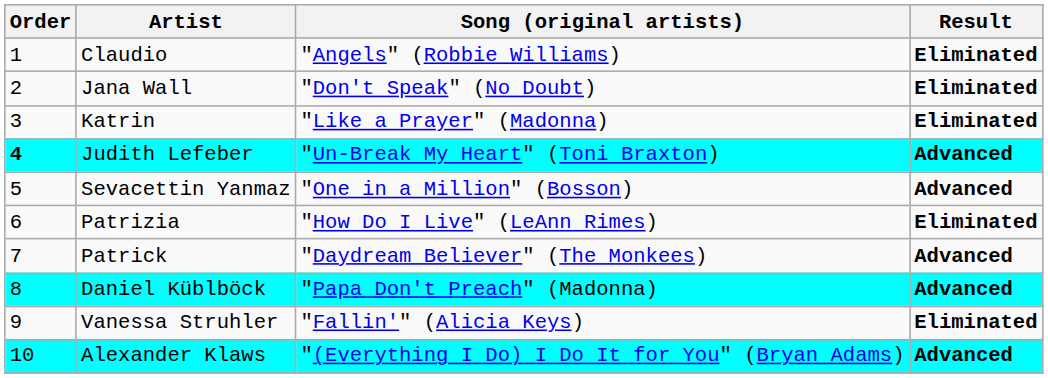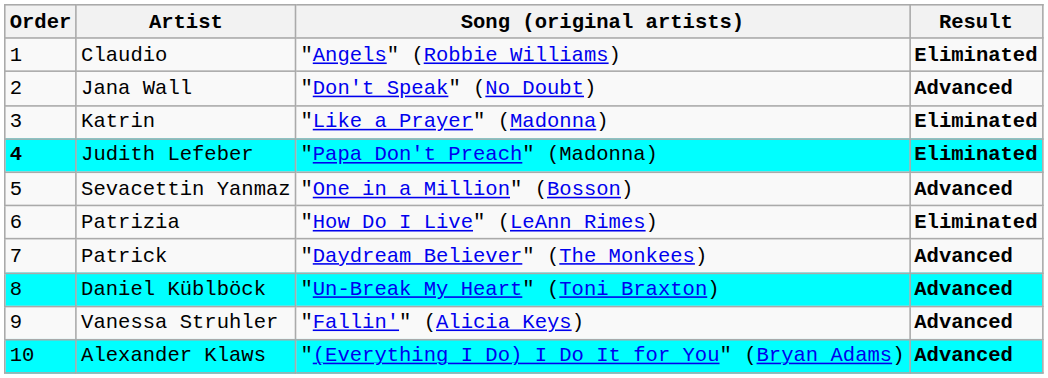Jana Wall | Result: Eliminated -> Advanced
Judith Lefeber | Song (original artists): "Un-Break My Heart" (Toni Braxton) -> "Papa Don't Preach" (Madonna)
Judith Lefeber | Result: Advanced -> Eliminated
Daniel Küblböck | Song (original artists): "Papa Don't Preach" (Madonna) -> "Un-Break My Heart" (Toni Braxton)
Vanessa Struhler | Result: Eliminated -> Advanced
